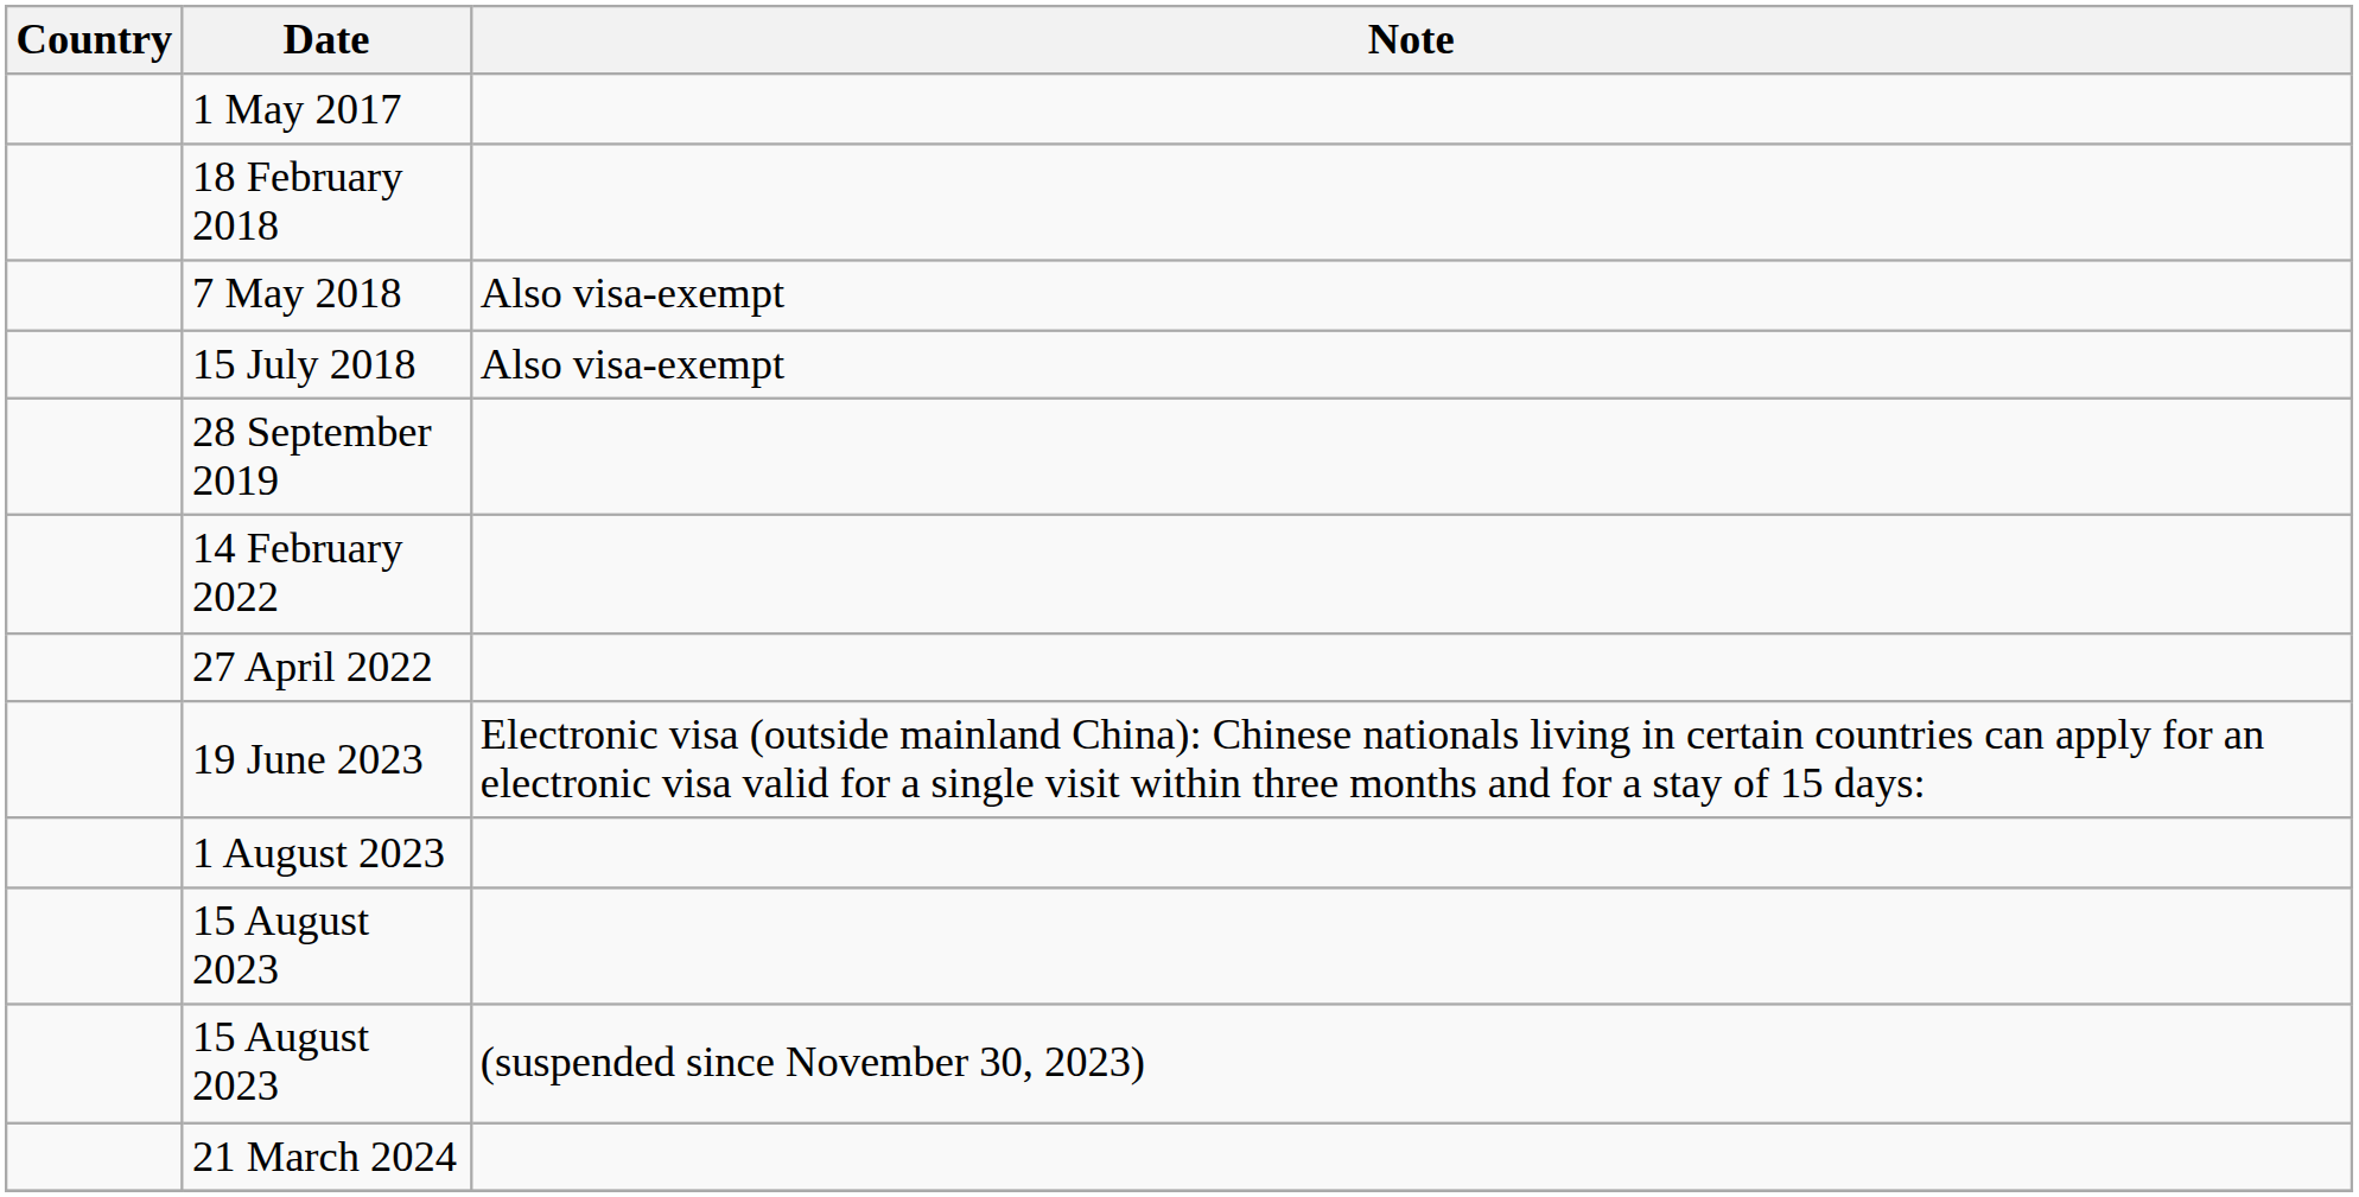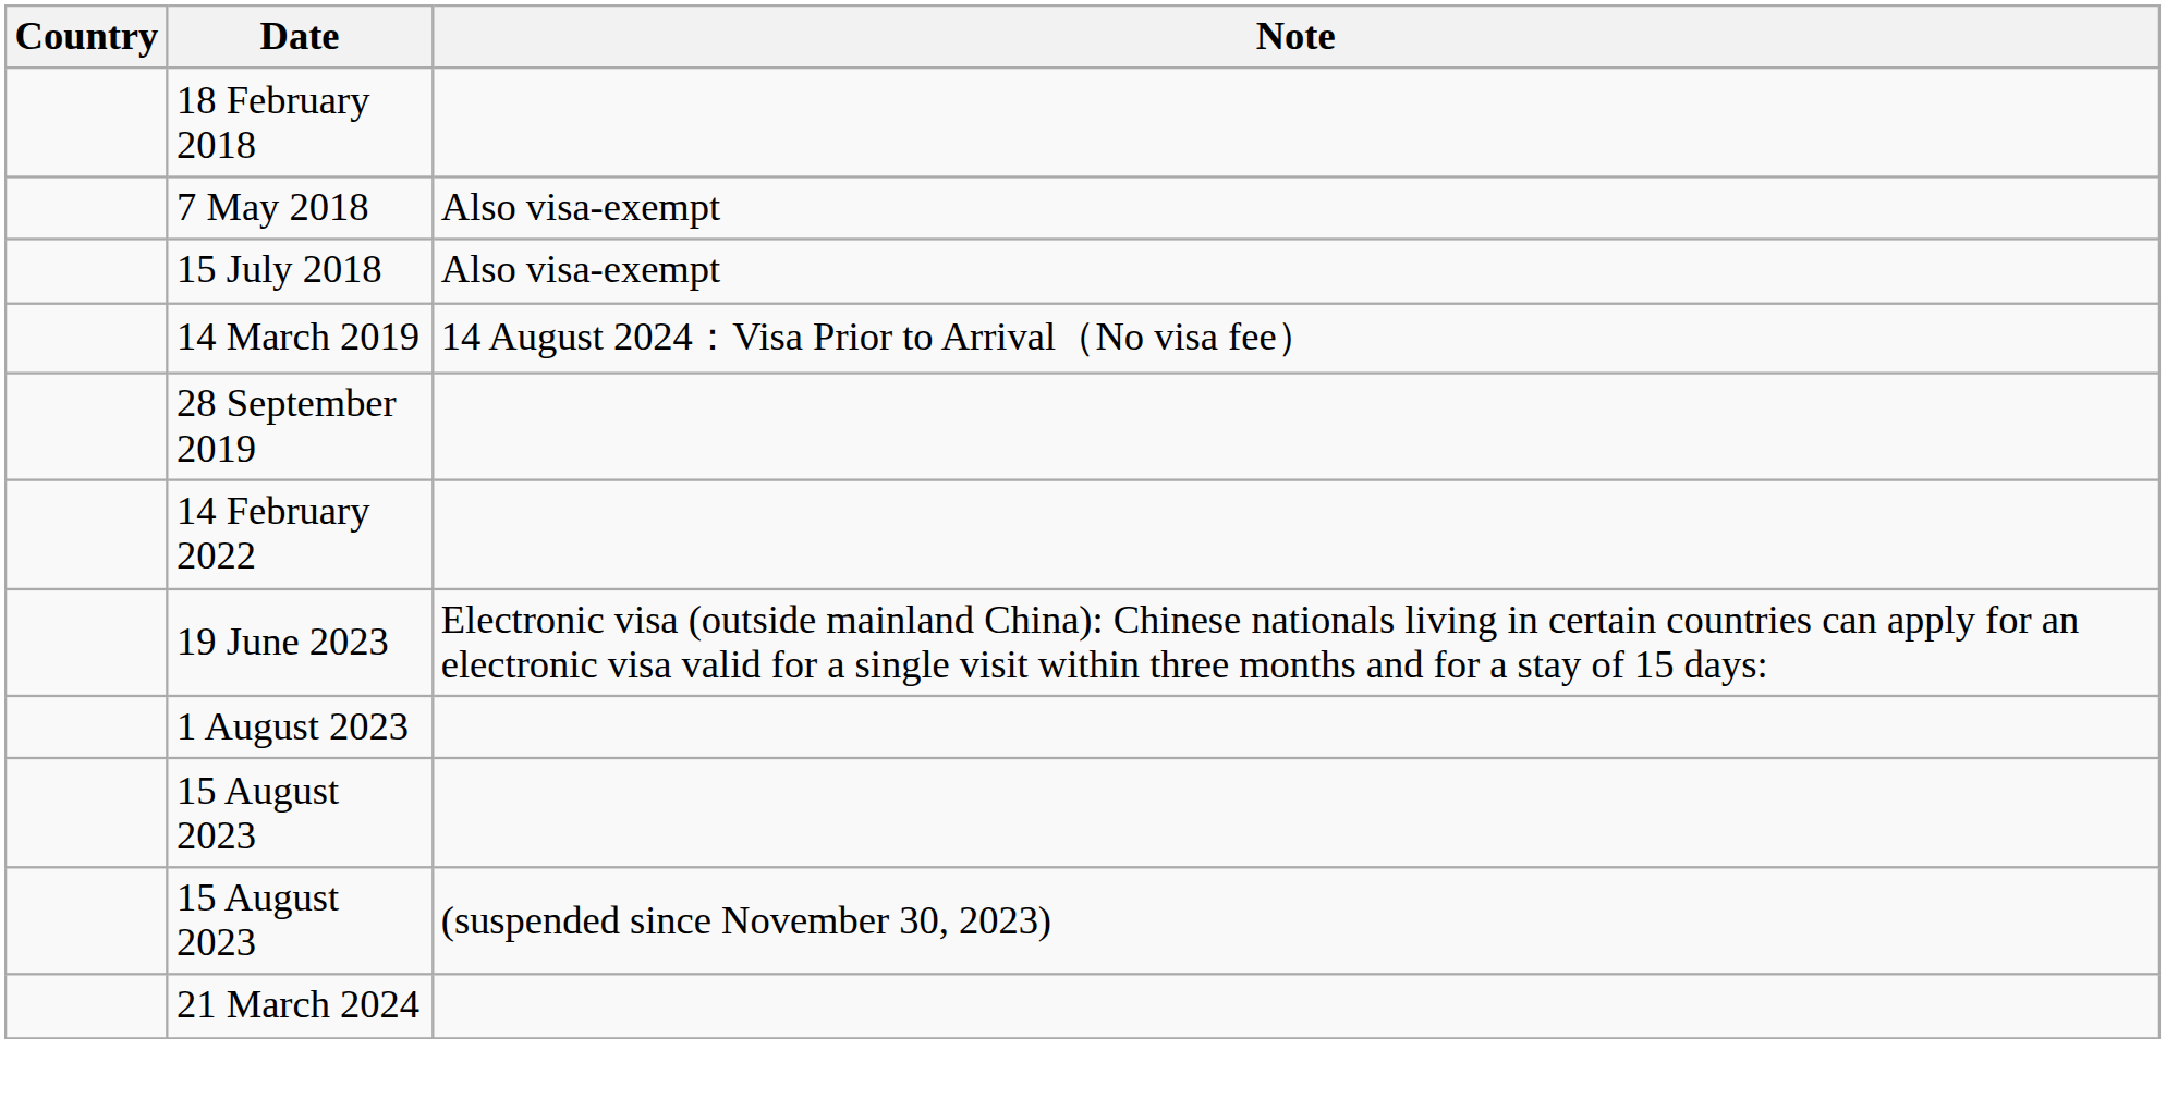- row: 1 May 2017
+ row: 14 March 2019 | 14 August 2024：Visa Prior to Arrival（No visa fee）
- row: 27 April 2022
